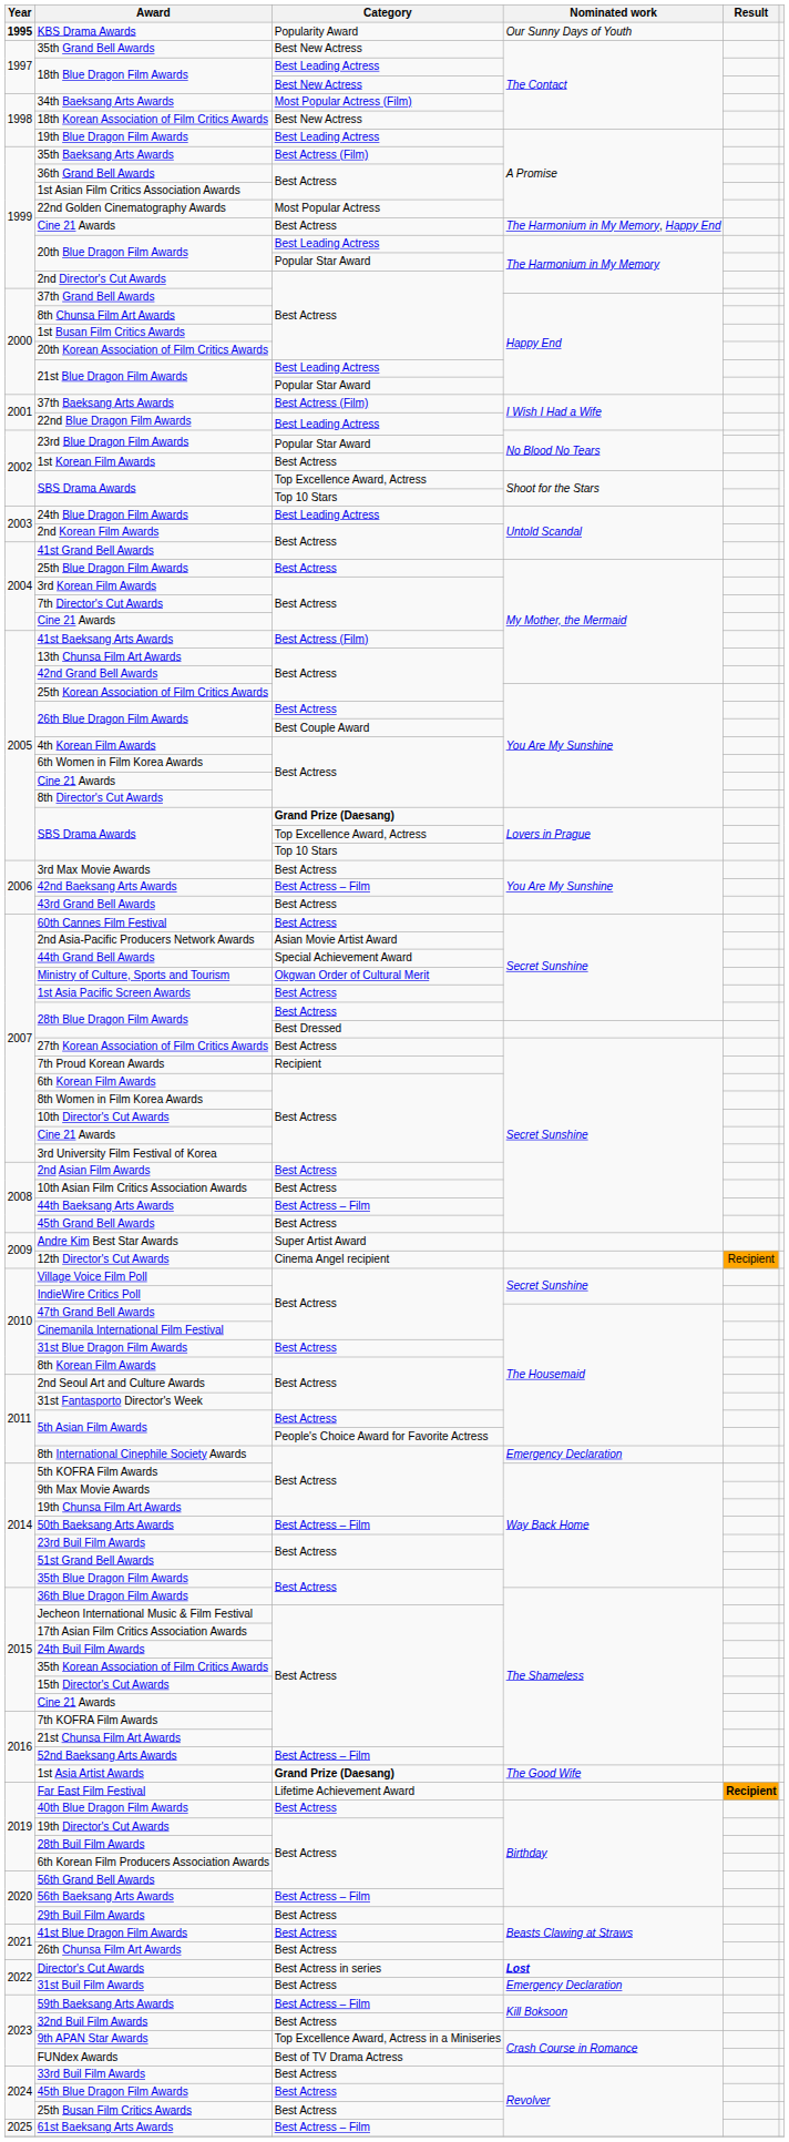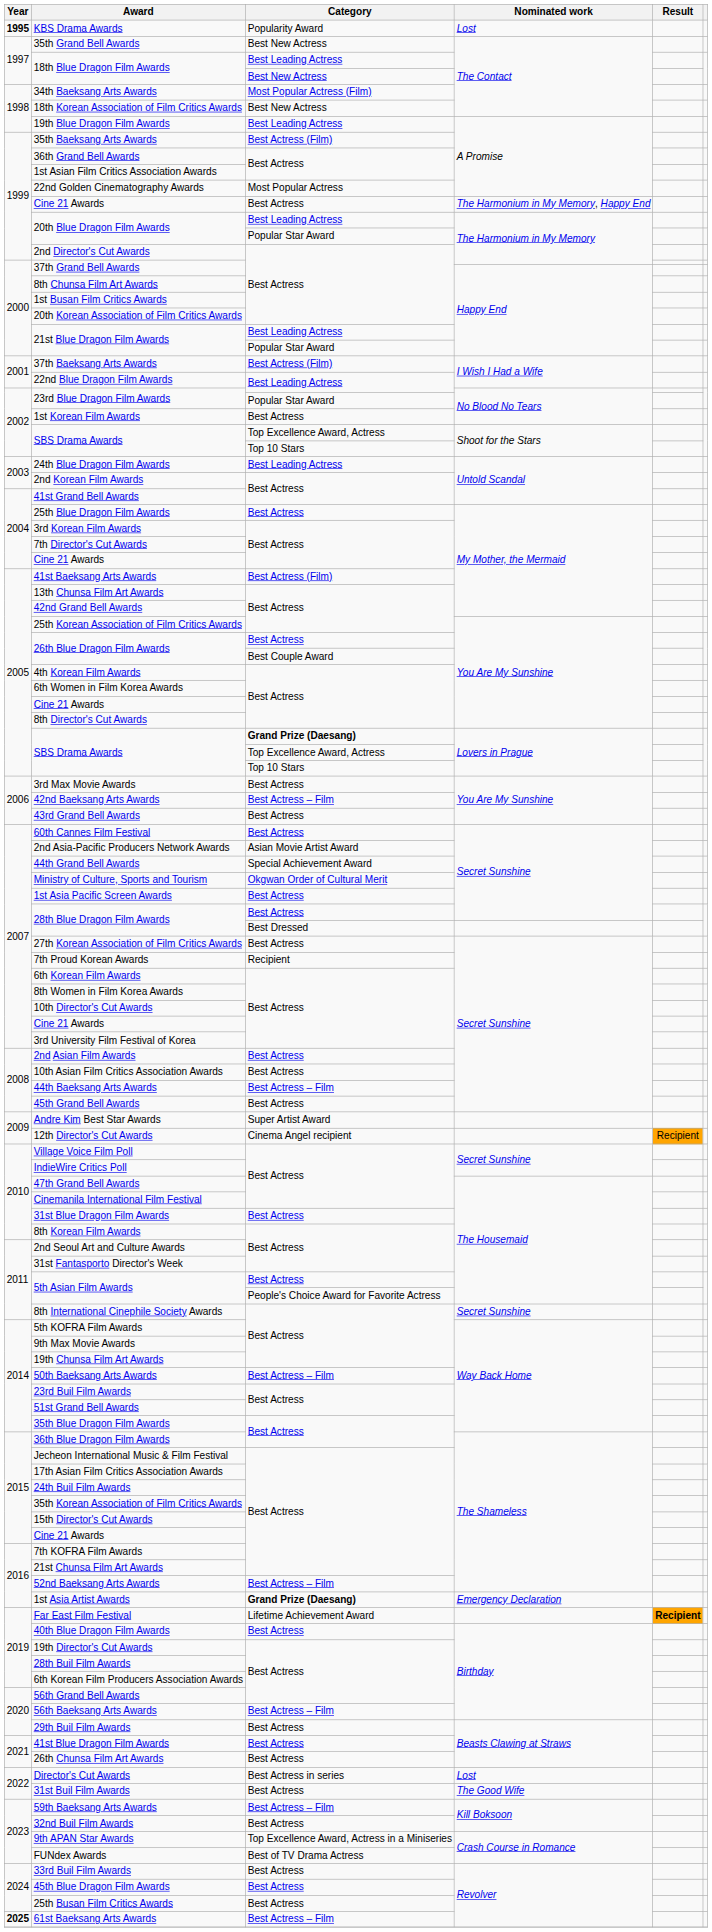KBS Drama Awards | Nominated work: Our Sunny Days of Youth -> Lost
8th International Cinephile Society Awards | Nominated work: Emergency Declaration -> Secret Sunshine
1st Asia Artist Awards | Nominated work: The Good Wife -> Emergency Declaration
Director's Cut Awards | Nominated work: bold -> normal
31st Buil Film Awards | Nominated work: Emergency Declaration -> The Good Wife
61st Baeksang Arts Awards | Year: normal -> bold
